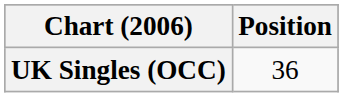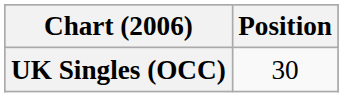UK Singles (OCC) | Position: 36 -> 30
